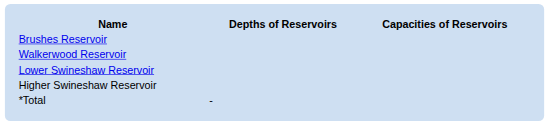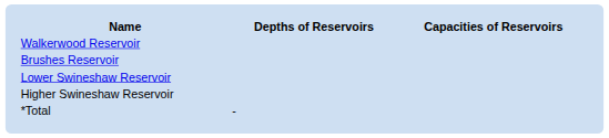rows swapped: Walkerwood Reservoir <-> Brushes Reservoir
